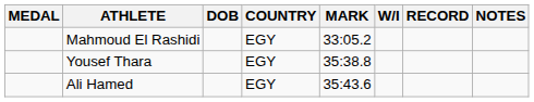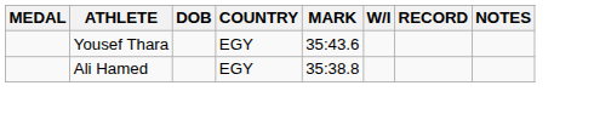- row: Mahmoud El Rashidi | EGY | 33:05.2
Yousef Thara | MARK: 35:38.8 -> 35:43.6
Ali Hamed | MARK: 35:43.6 -> 35:38.8
